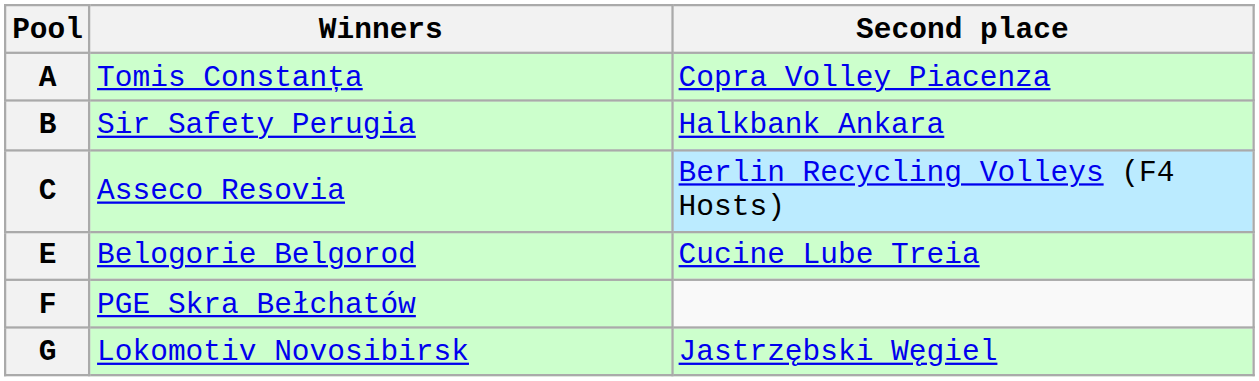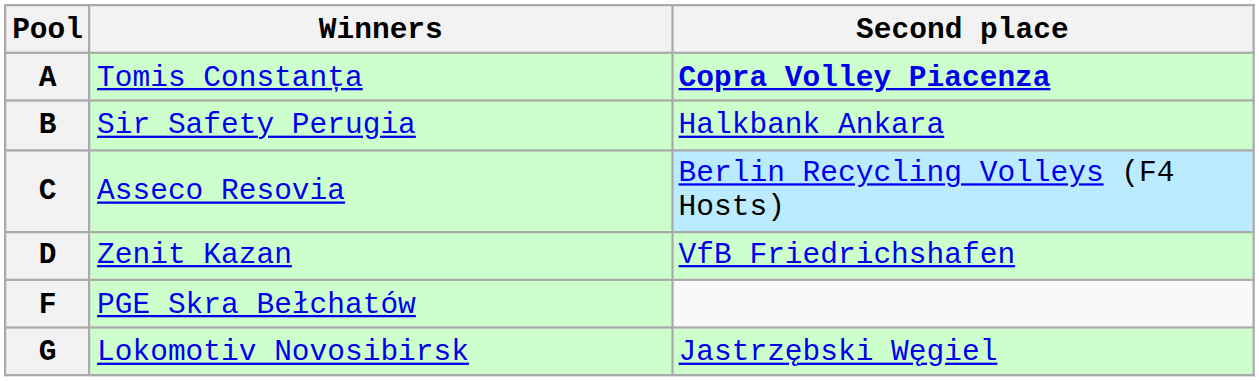A | Second place: normal -> bold
+ row: D | Zenit Kazan | VfB Friedrichshafen
- row: E | Belogorie Belgorod | Cucine Lube Treia
